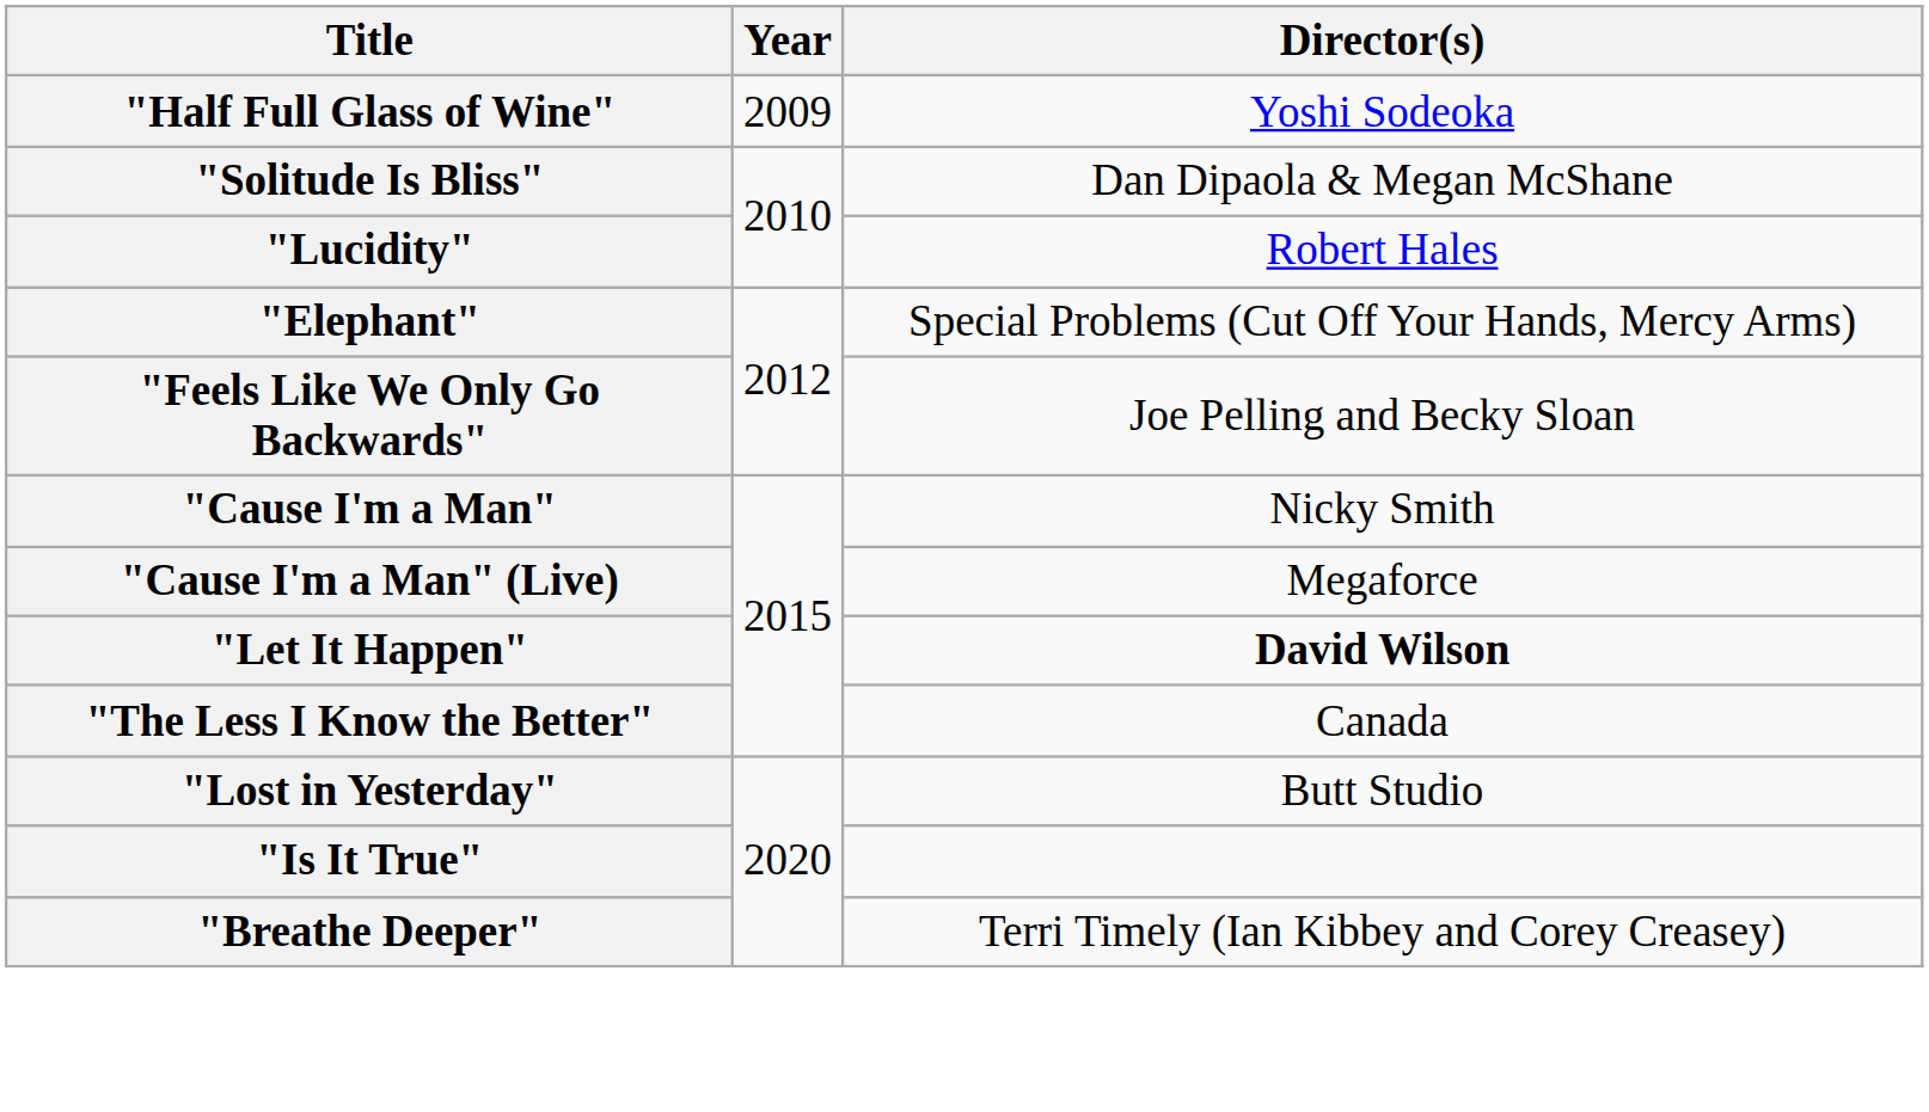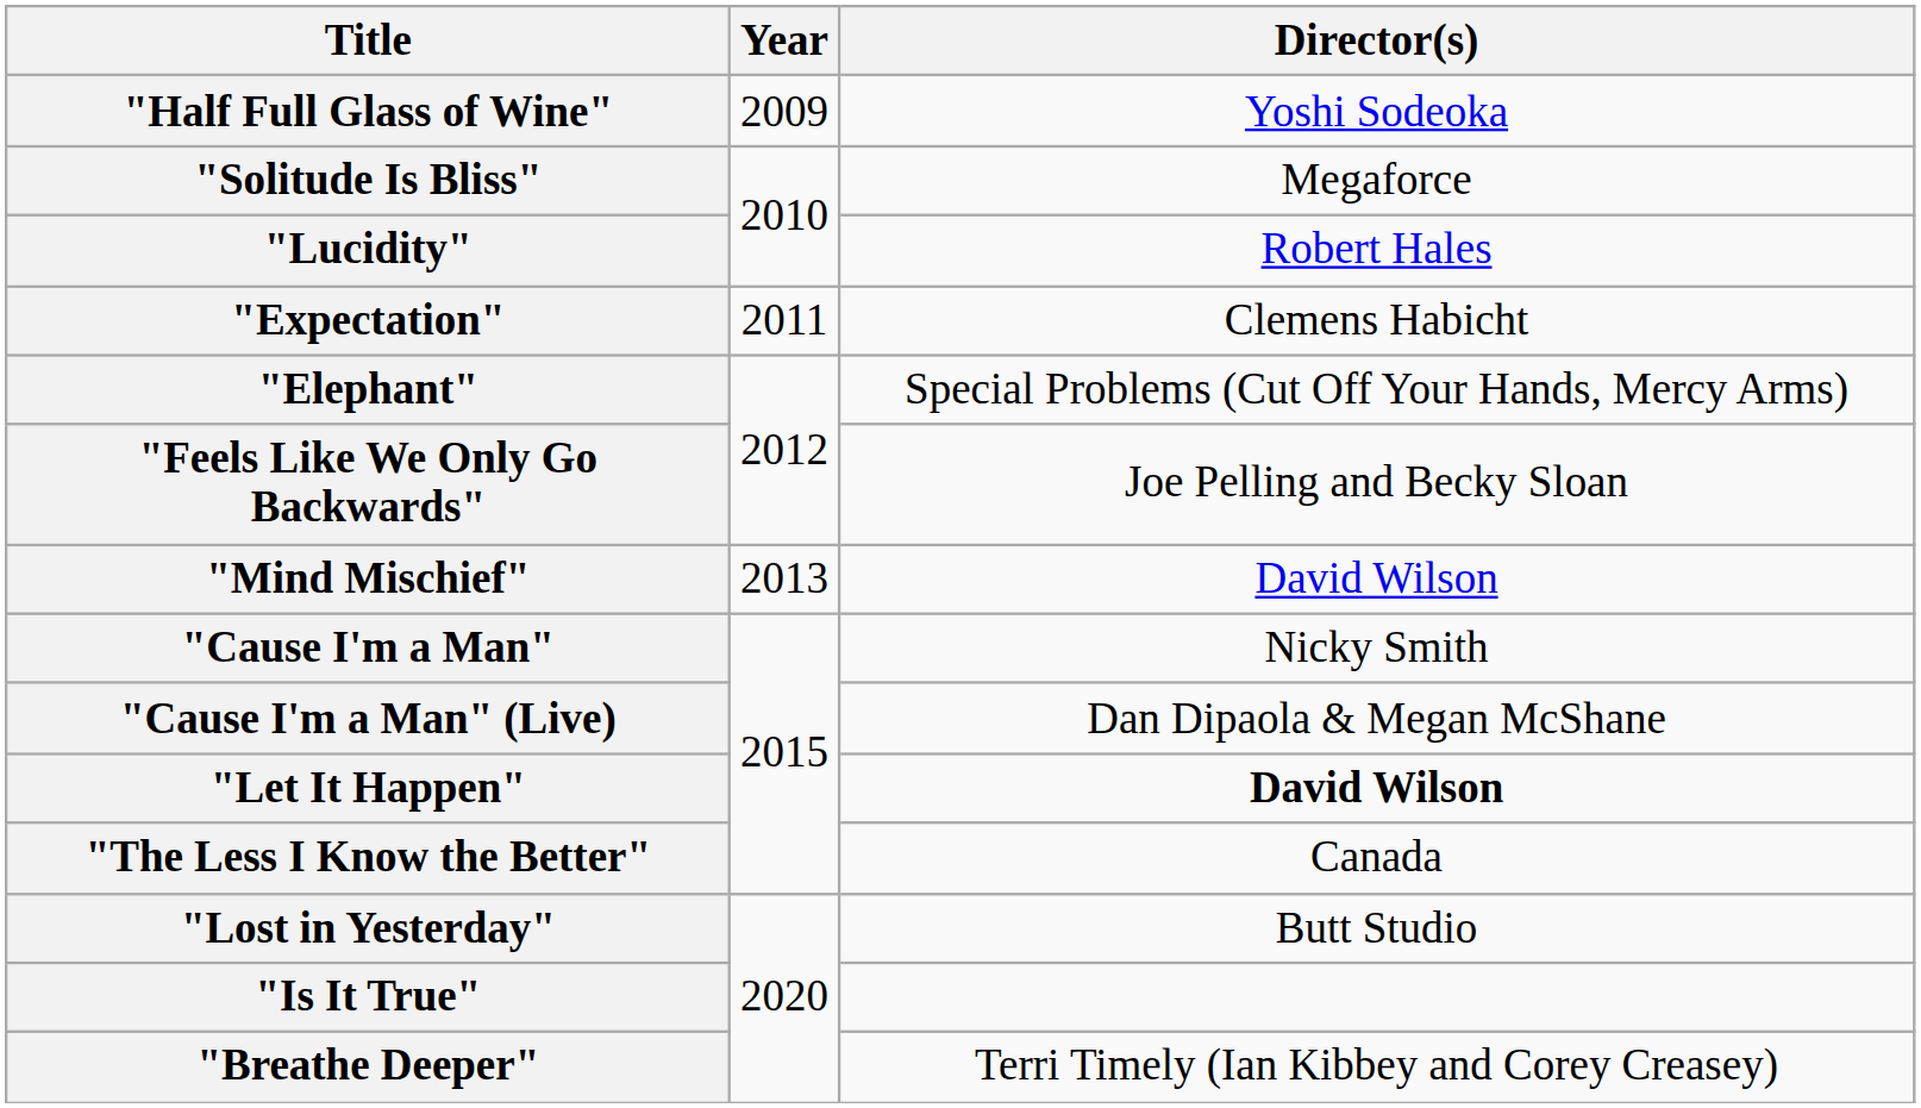"Solitude Is Bliss" | Director(s): Dan Dipaola & Megan McShane -> Megaforce
+ row: "Expectation" | 2011 | Clemens Habicht
+ row: "Mind Mischief" | 2013 | David Wilson
"Cause I'm a Man" (Live) | Director(s): Megaforce -> Dan Dipaola & Megan McShane
